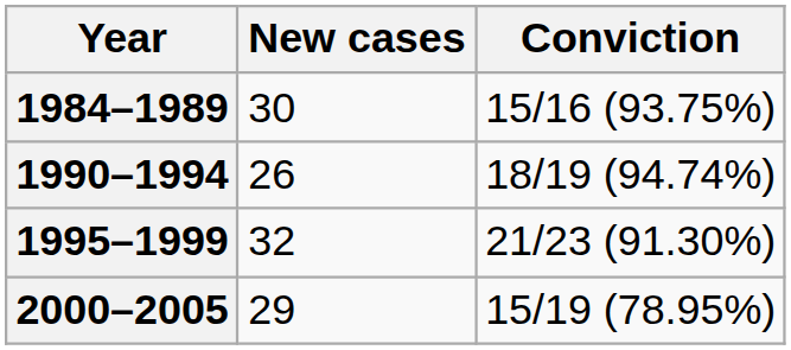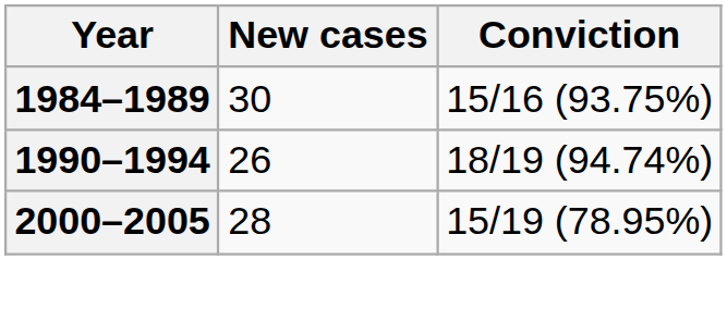- row: 1995–1999 | 32 | 21/23 (91.30%)
2000–2005 | New cases: 29 -> 28
